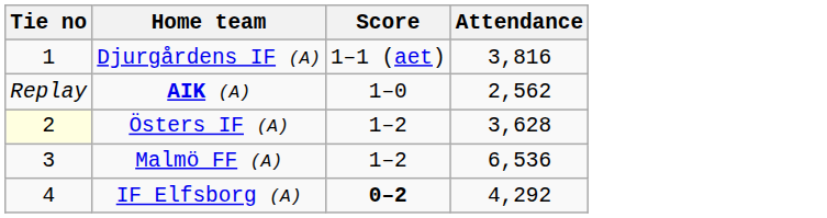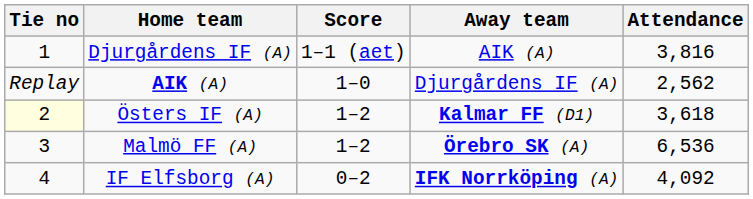+ column: Away team | AIK (A) | Djurgårdens IF (A) | Kalmar FF (D1) | Örebro SK (A) | IFK Norrköping (A)
Östers IF (A) | Attendance: 3,628 -> 3,618
IF Elfsborg (A) | Score: bold -> normal
IF Elfsborg (A) | Attendance: 4,292 -> 4,092
